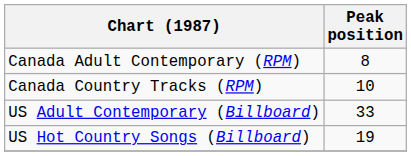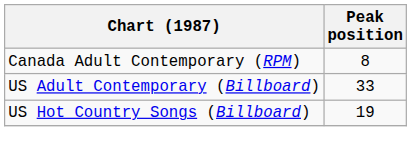- row: Canada Country Tracks (RPM) | 10
